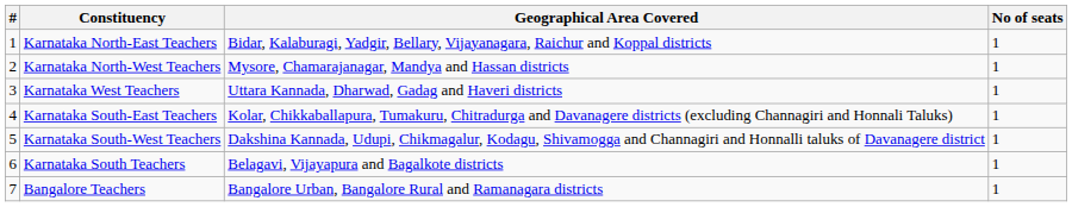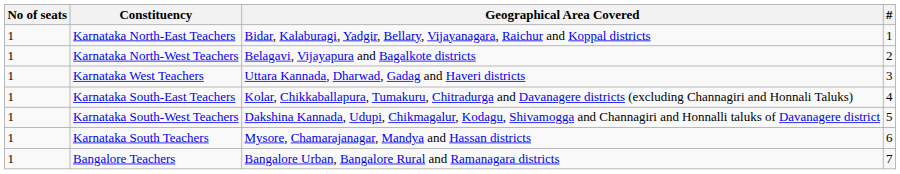columns swapped: # <-> No of seats
Karnataka North-West Teachers | Geographical Area Covered: Mysore, Chamarajanagar, Mandya and Hassan districts -> Belagavi, Vijayapura and Bagalkote districts
Karnataka South Teachers | Geographical Area Covered: Belagavi, Vijayapura and Bagalkote districts -> Mysore, Chamarajanagar, Mandya and Hassan districts
